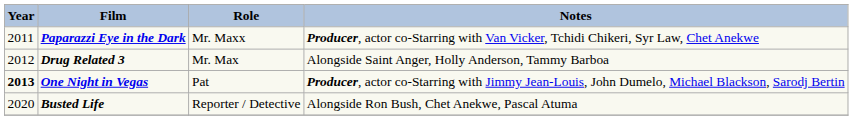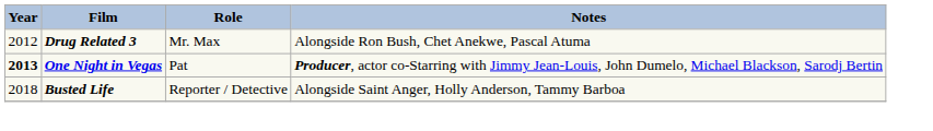- row: 2011 | Paparazzi Eye in the Dark | Mr. Maxx | Producer, actor co-Starring with Van Vicker, Tchidi Chikeri, Syr Law, Chet Anekwe
Drug Related 3 | Notes: Alongside Saint Anger, Holly Anderson, Tammy Barboa -> Alongside Ron Bush, Chet Anekwe, Pascal Atuma
Busted Life | Year: 2020 -> 2018
Busted Life | Notes: Alongside Ron Bush, Chet Anekwe, Pascal Atuma -> Alongside Saint Anger, Holly Anderson, Tammy Barboa
